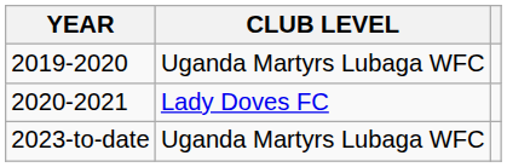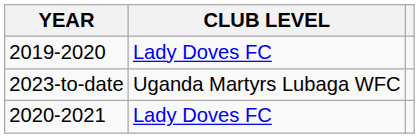2019-2020 | CLUB LEVEL: Uganda Martyrs Lubaga WFC -> Lady Doves FC
rows swapped: 2020-2021 <-> 2023-to-date
